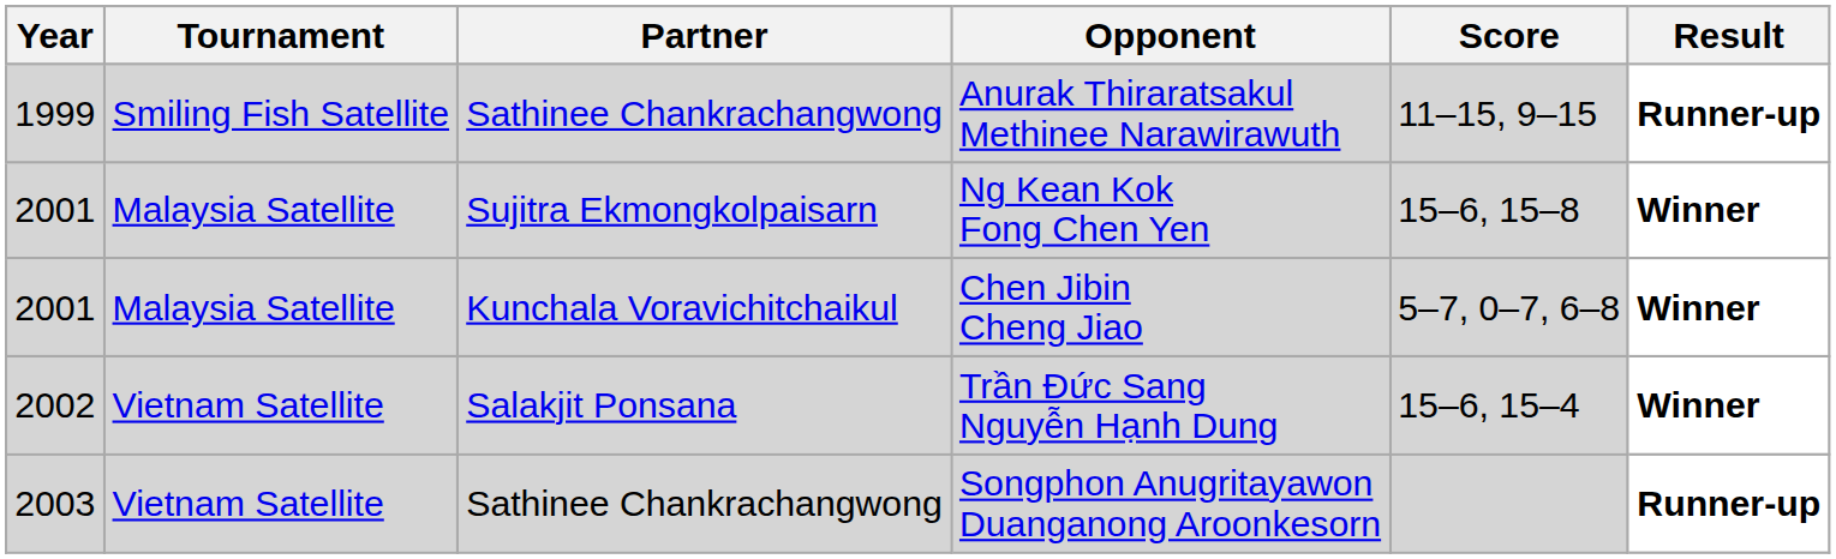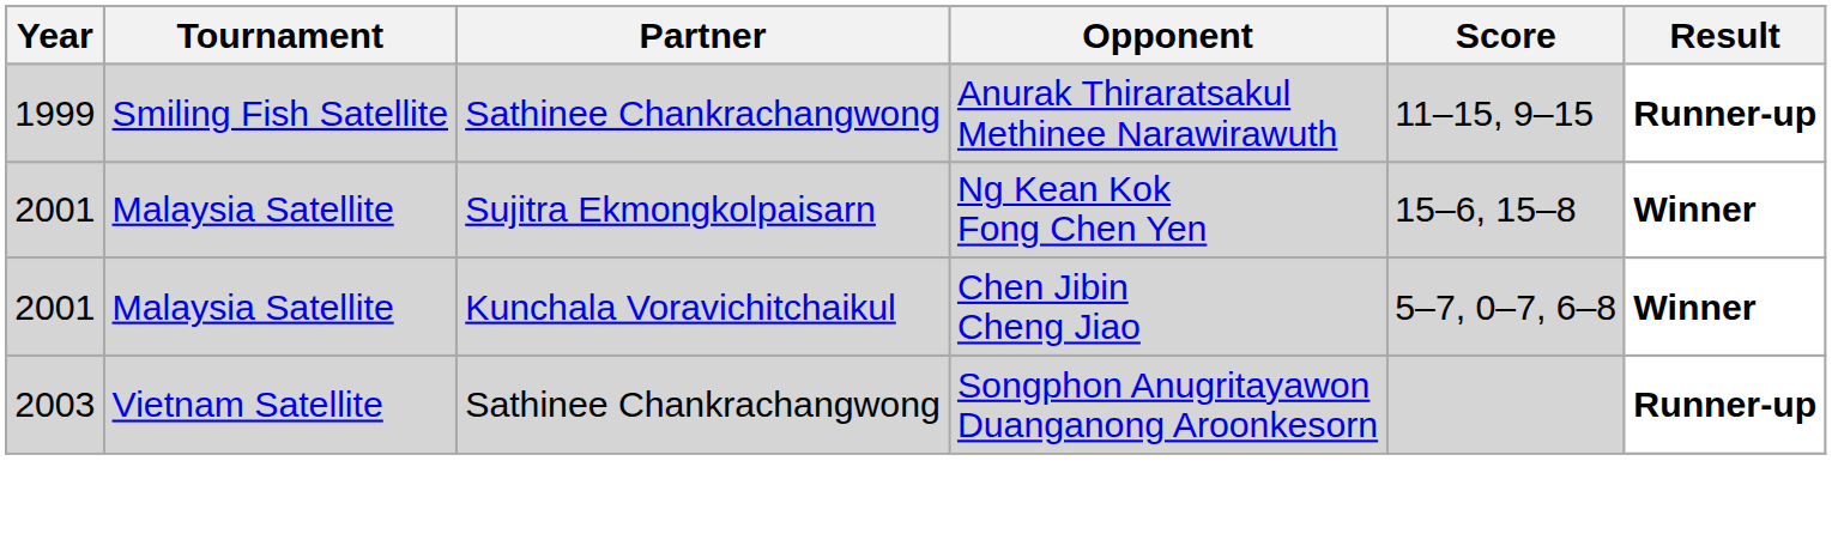- row: 2002 | Vietnam Satellite | Salakjit Ponsana | Trần Đức Sang Nguyễn Hạnh Dung | 15–6, 15–4 | Winner
